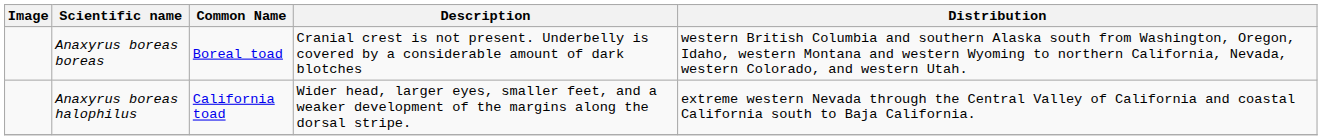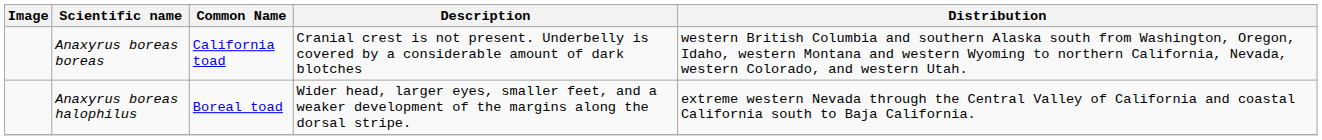Anaxyrus boreas boreas | Common Name: Boreal toad -> California toad
Anaxyrus boreas halophilus | Common Name: California toad -> Boreal toad
